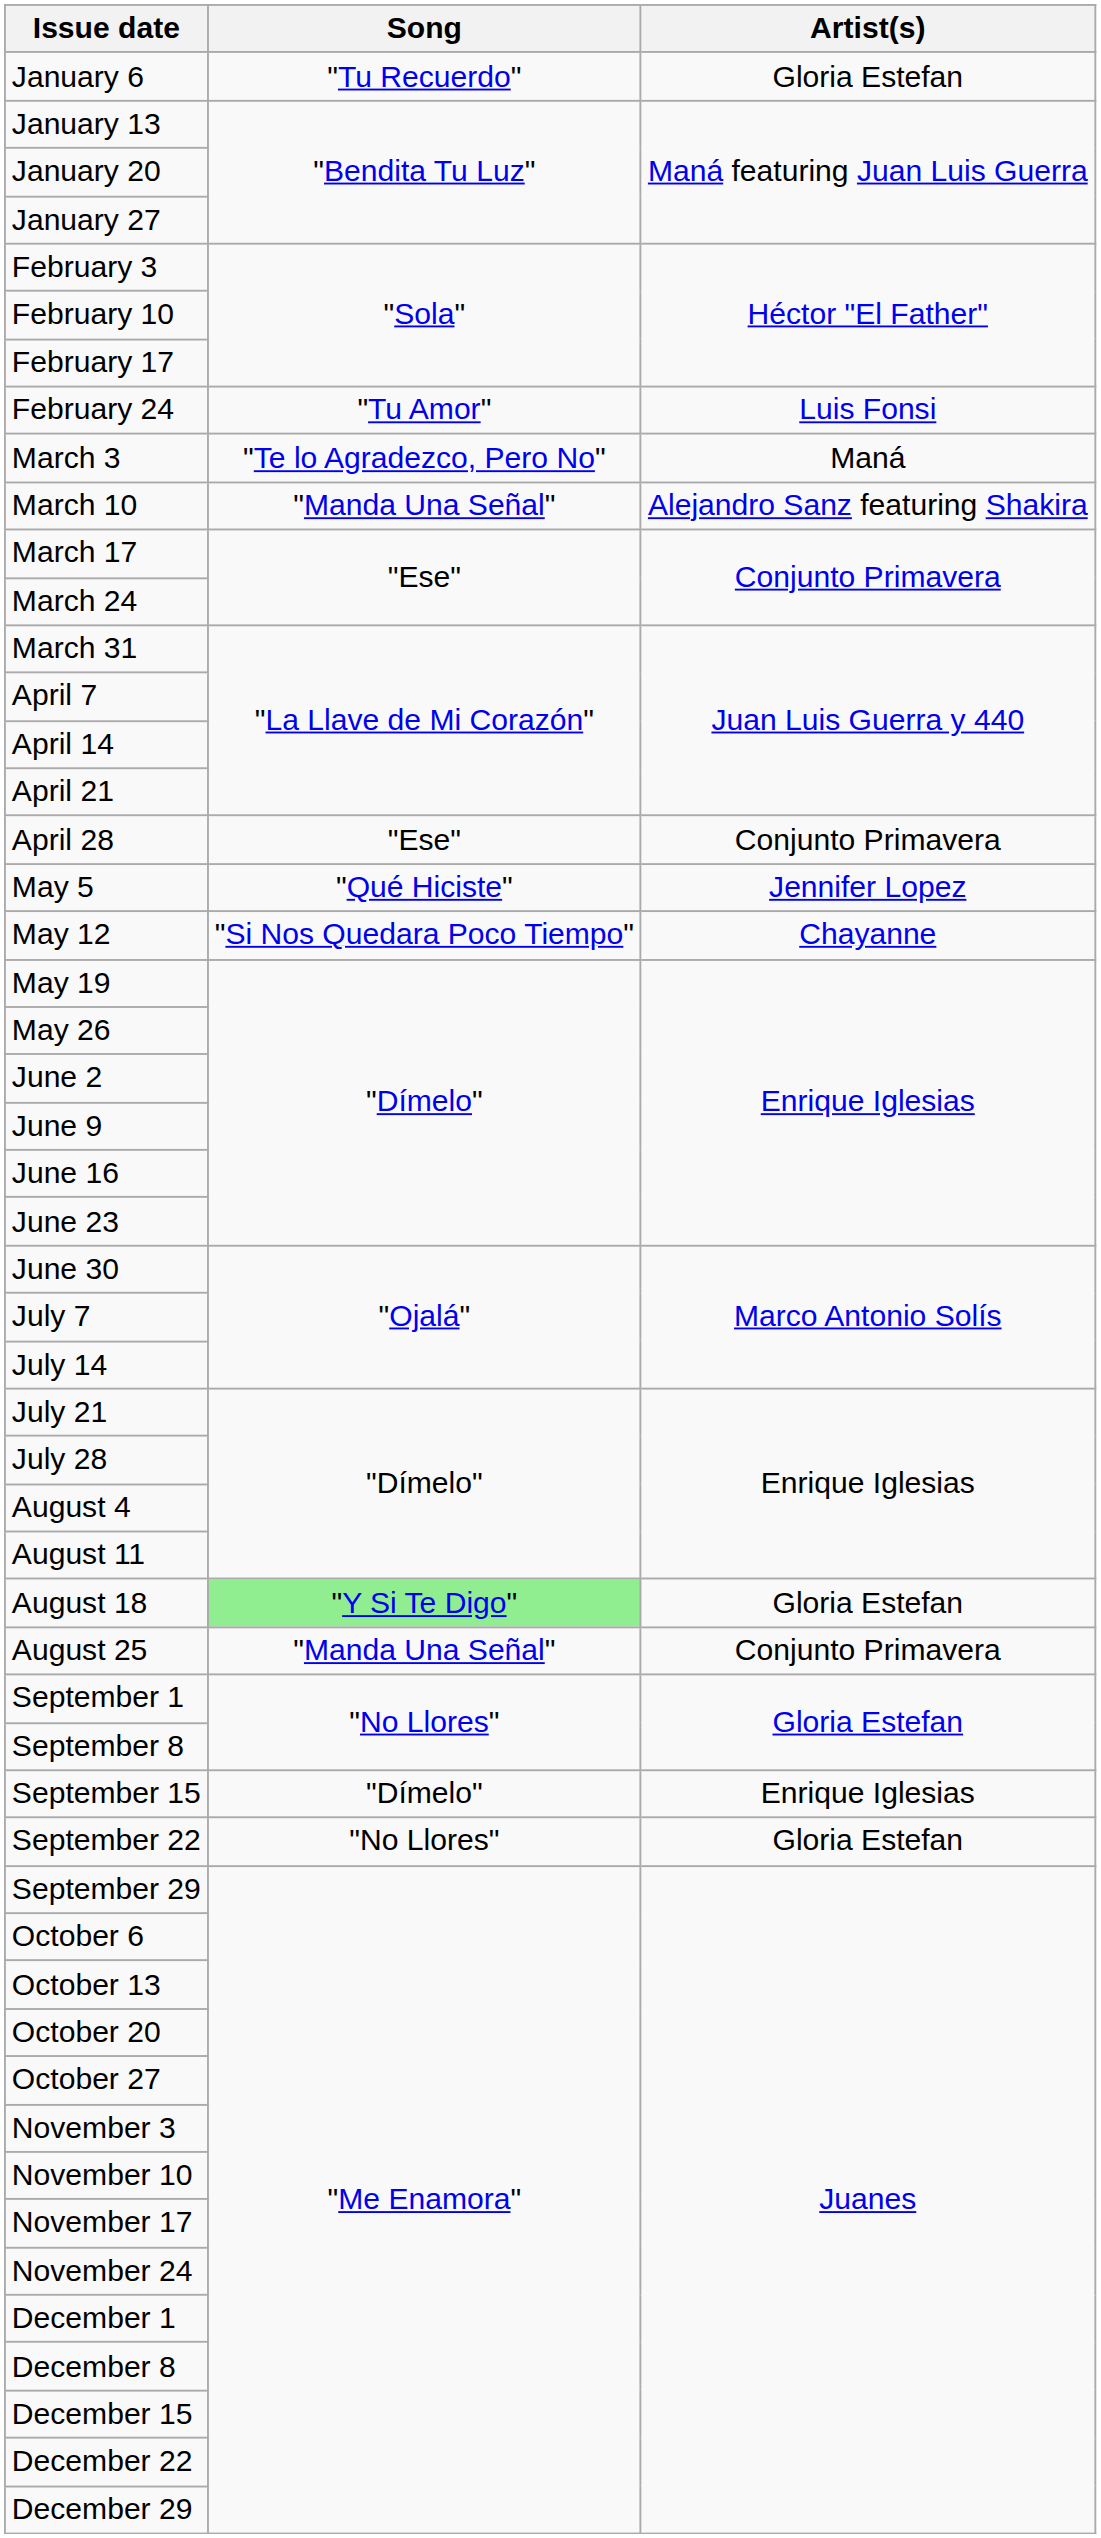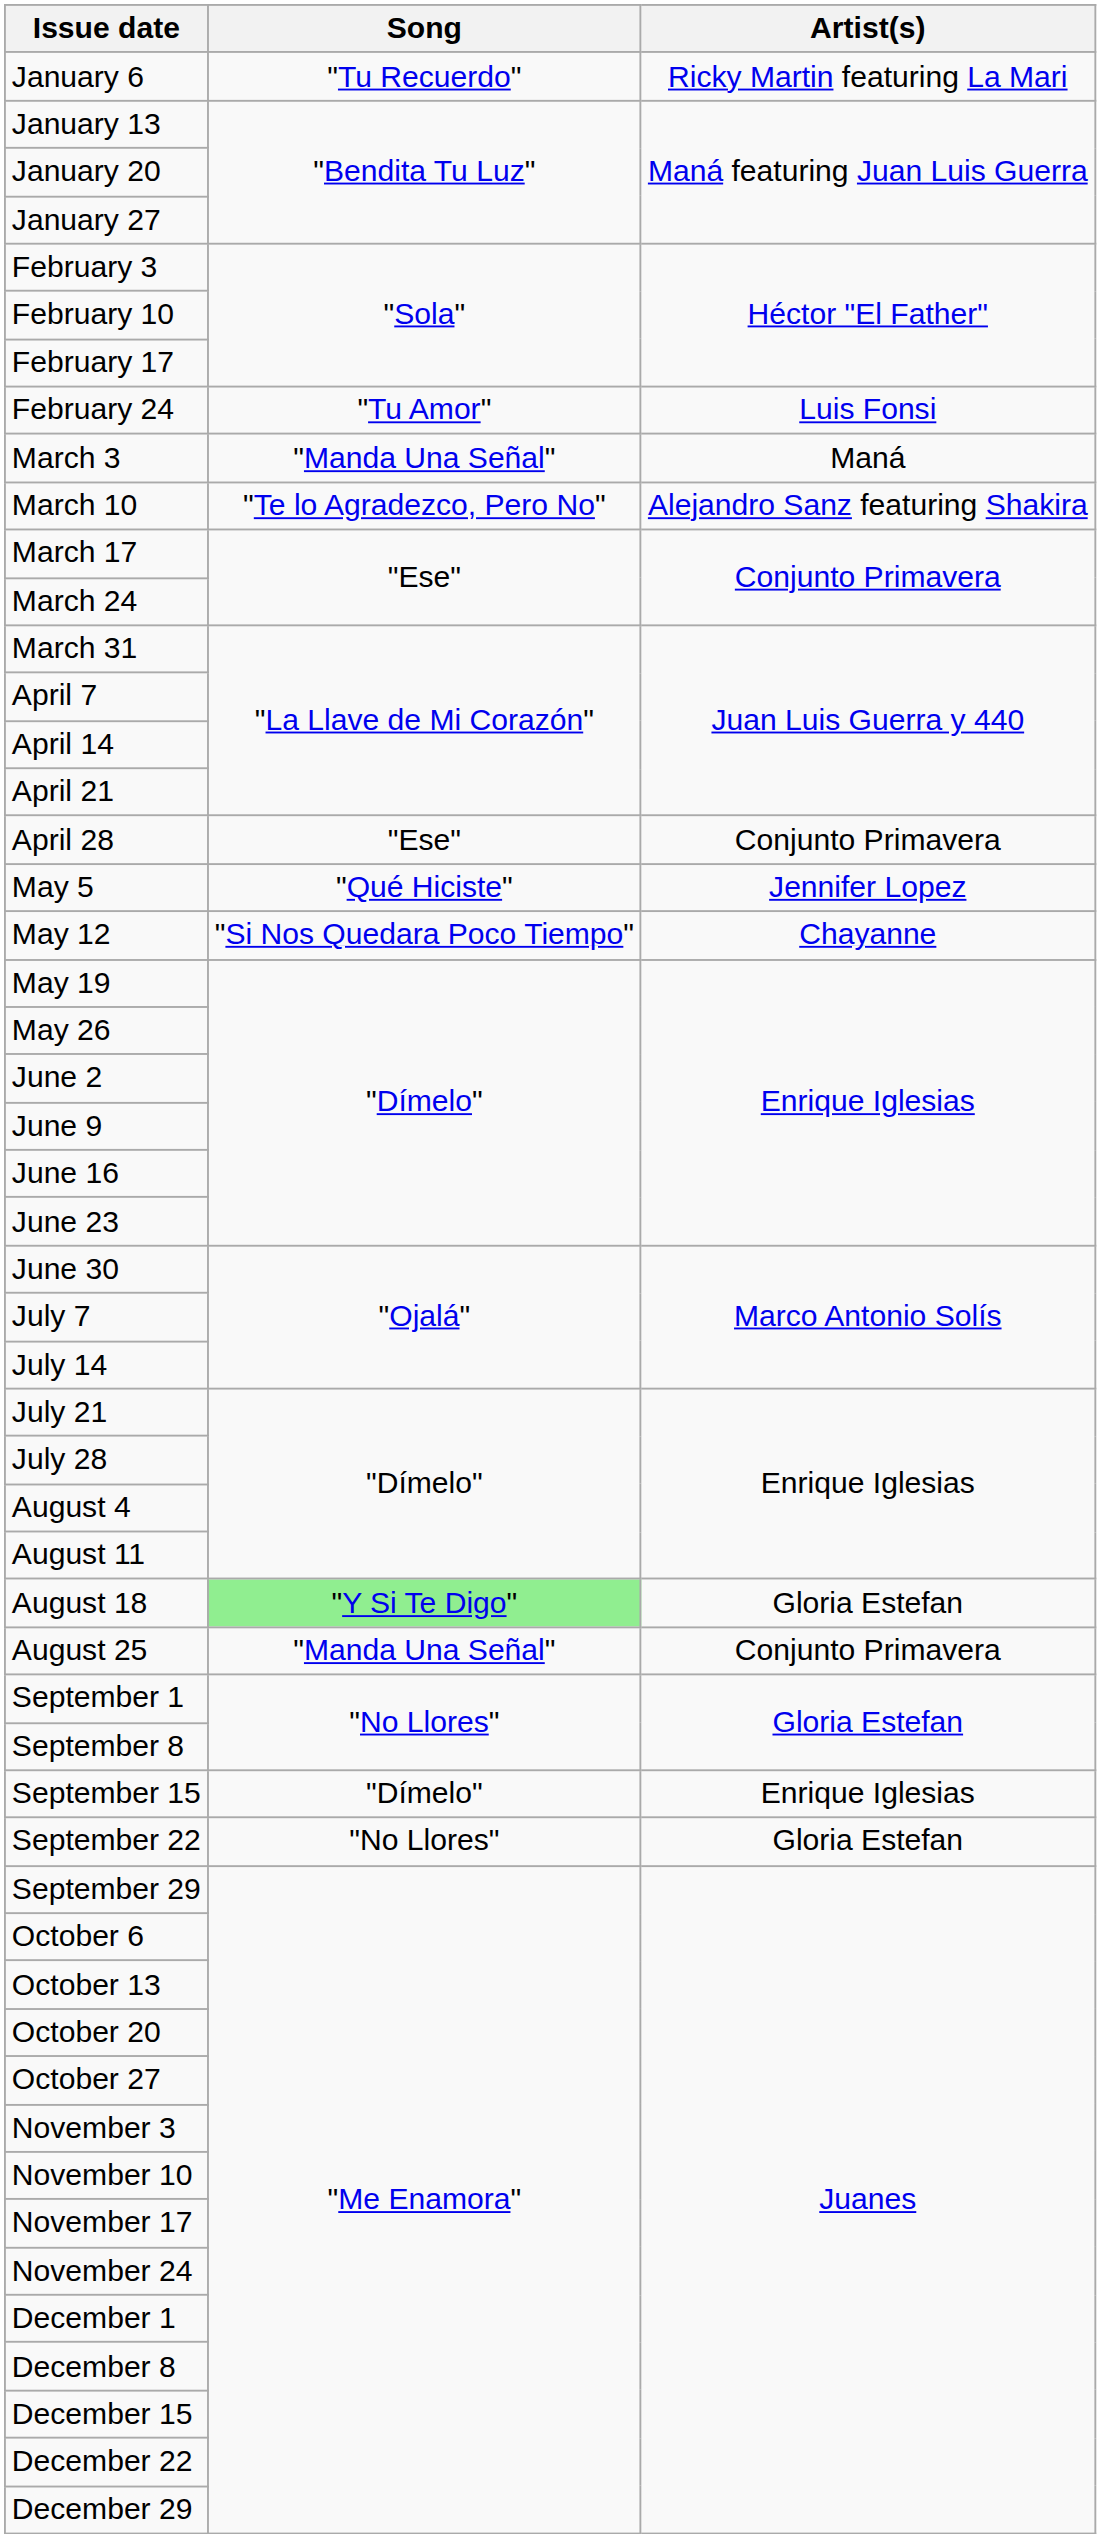January 6 | Artist(s): Gloria Estefan -> Ricky Martin featuring La Mari
March 3 | Song: "Te lo Agradezco, Pero No" -> "Manda Una Señal"
March 10 | Song: "Manda Una Señal" -> "Te lo Agradezco, Pero No"
